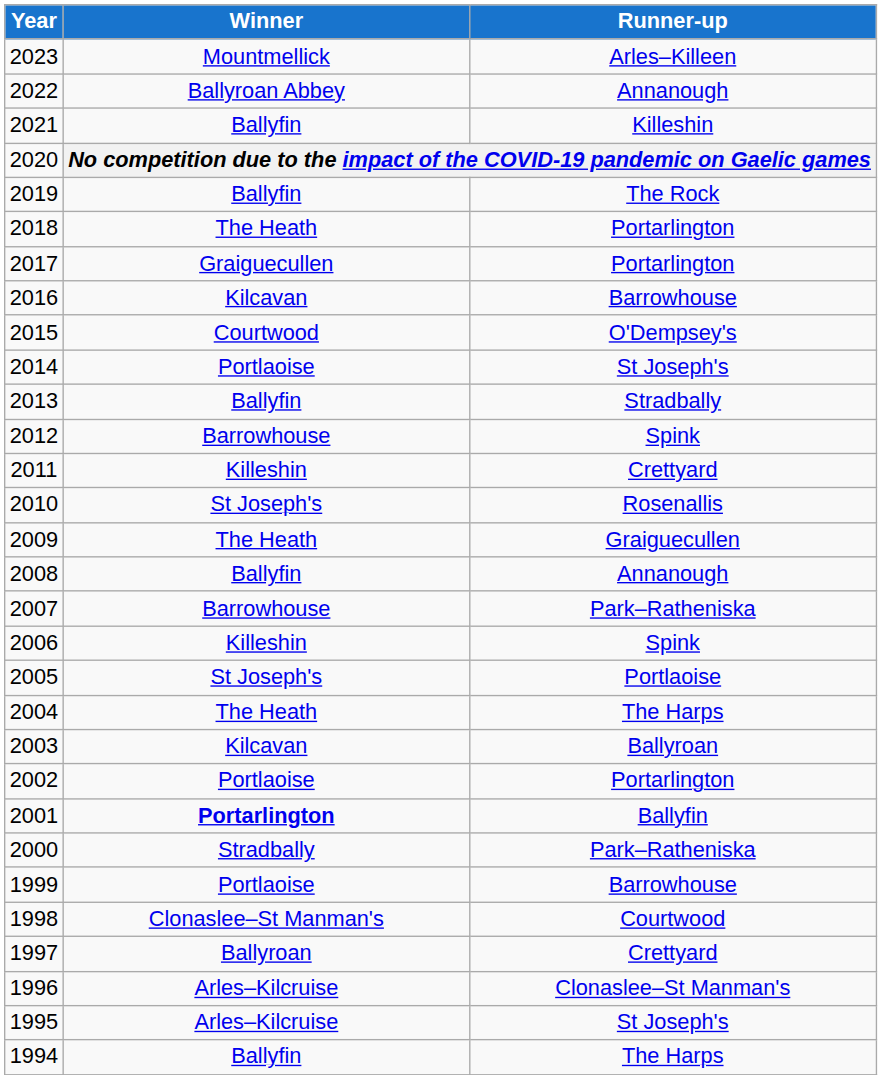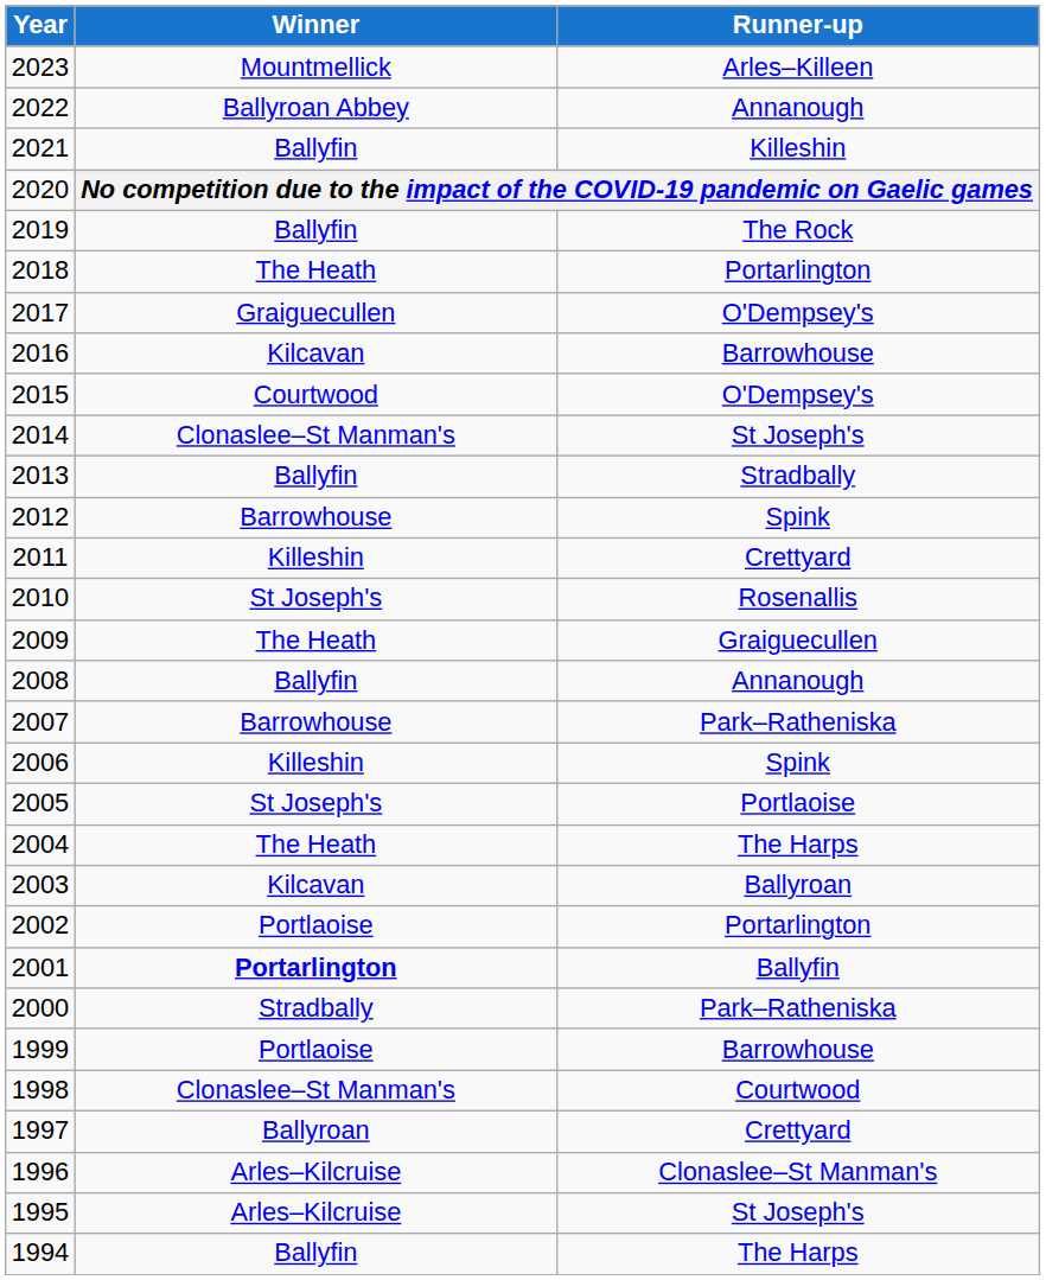2017 | Runner-up: Portarlington -> O'Dempsey's
2014 | Winner: Portlaoise -> Clonaslee–St Manman's
